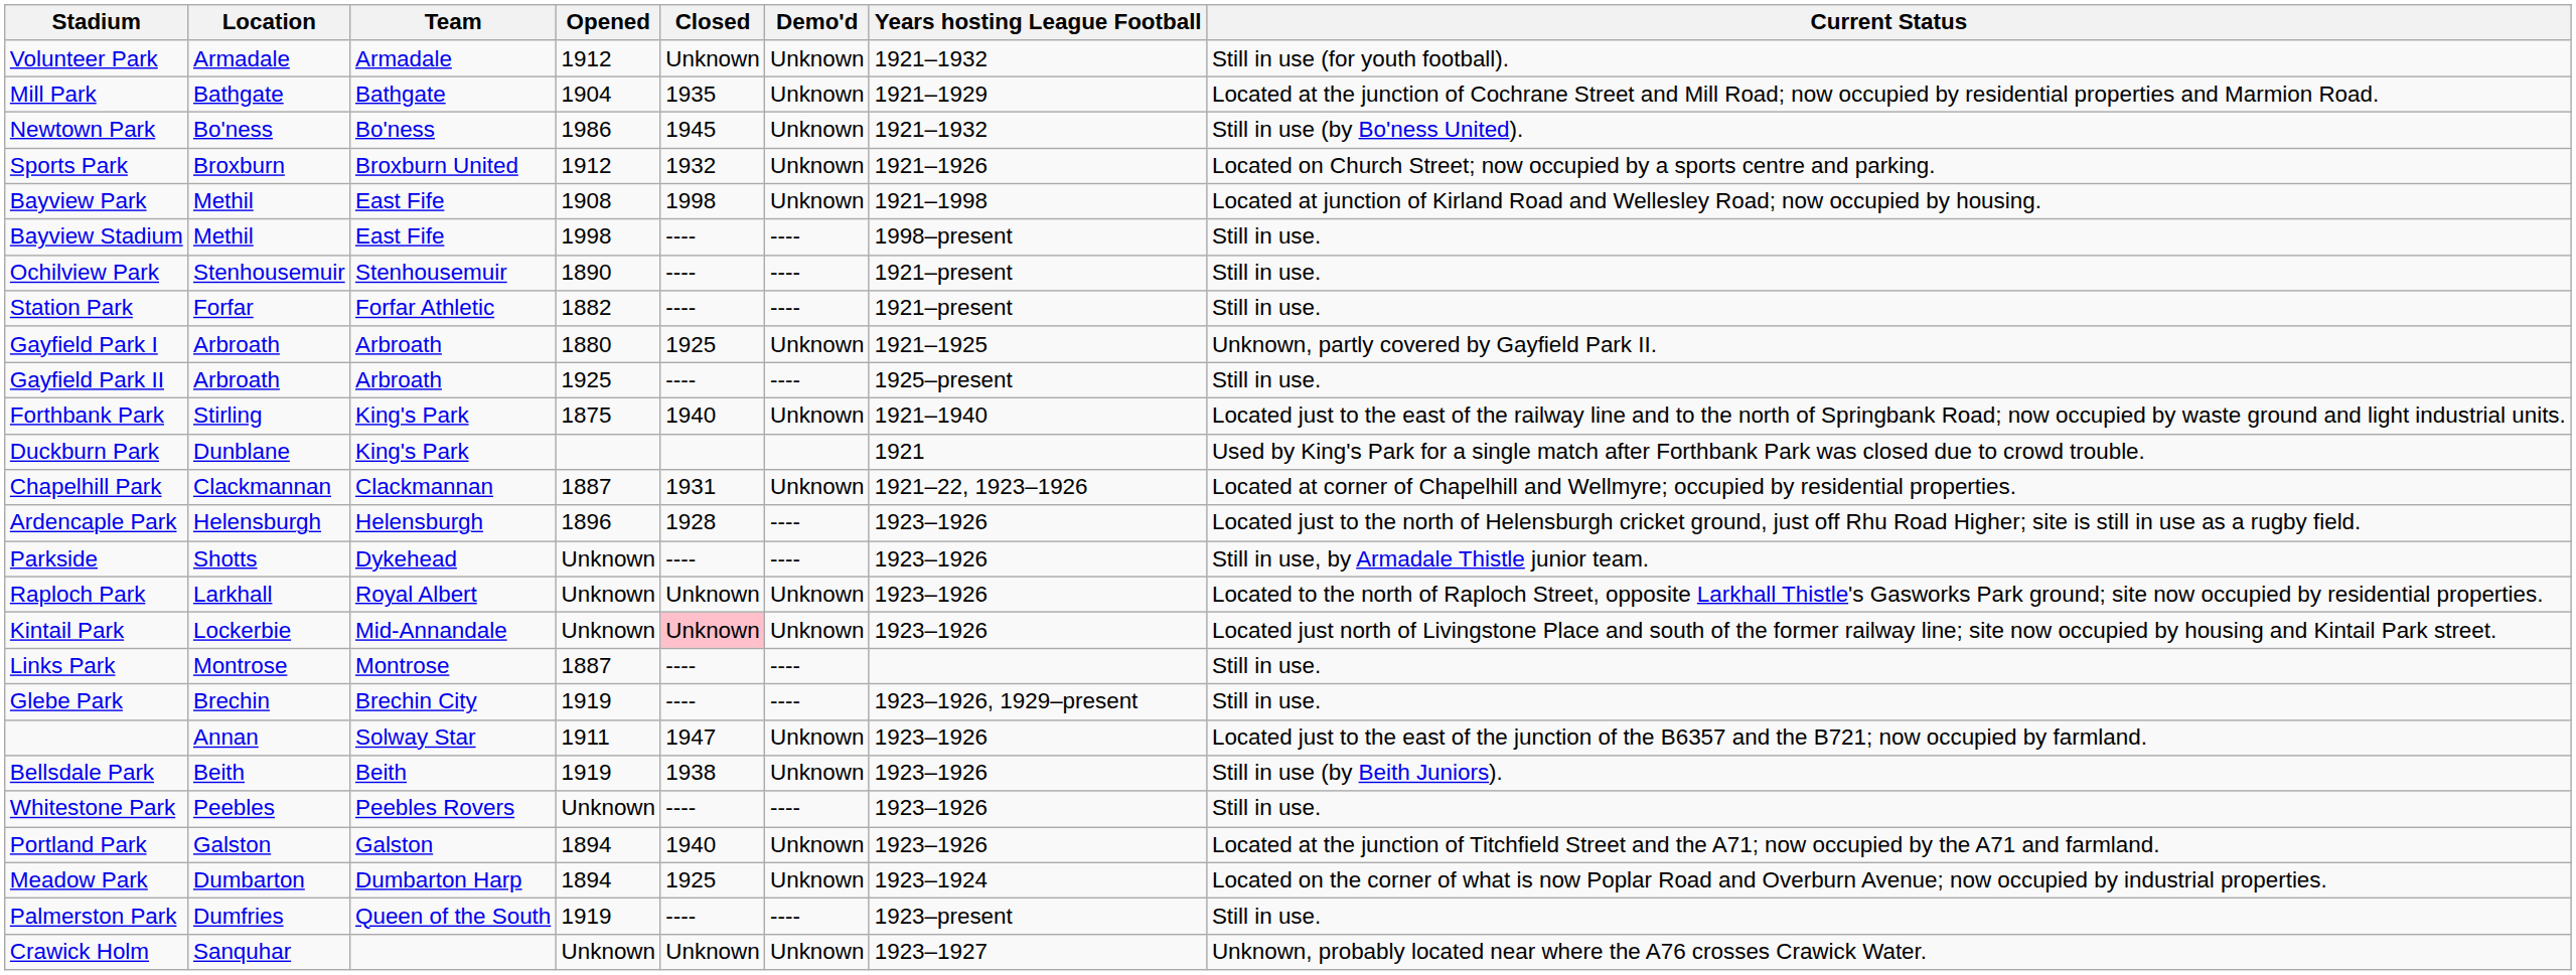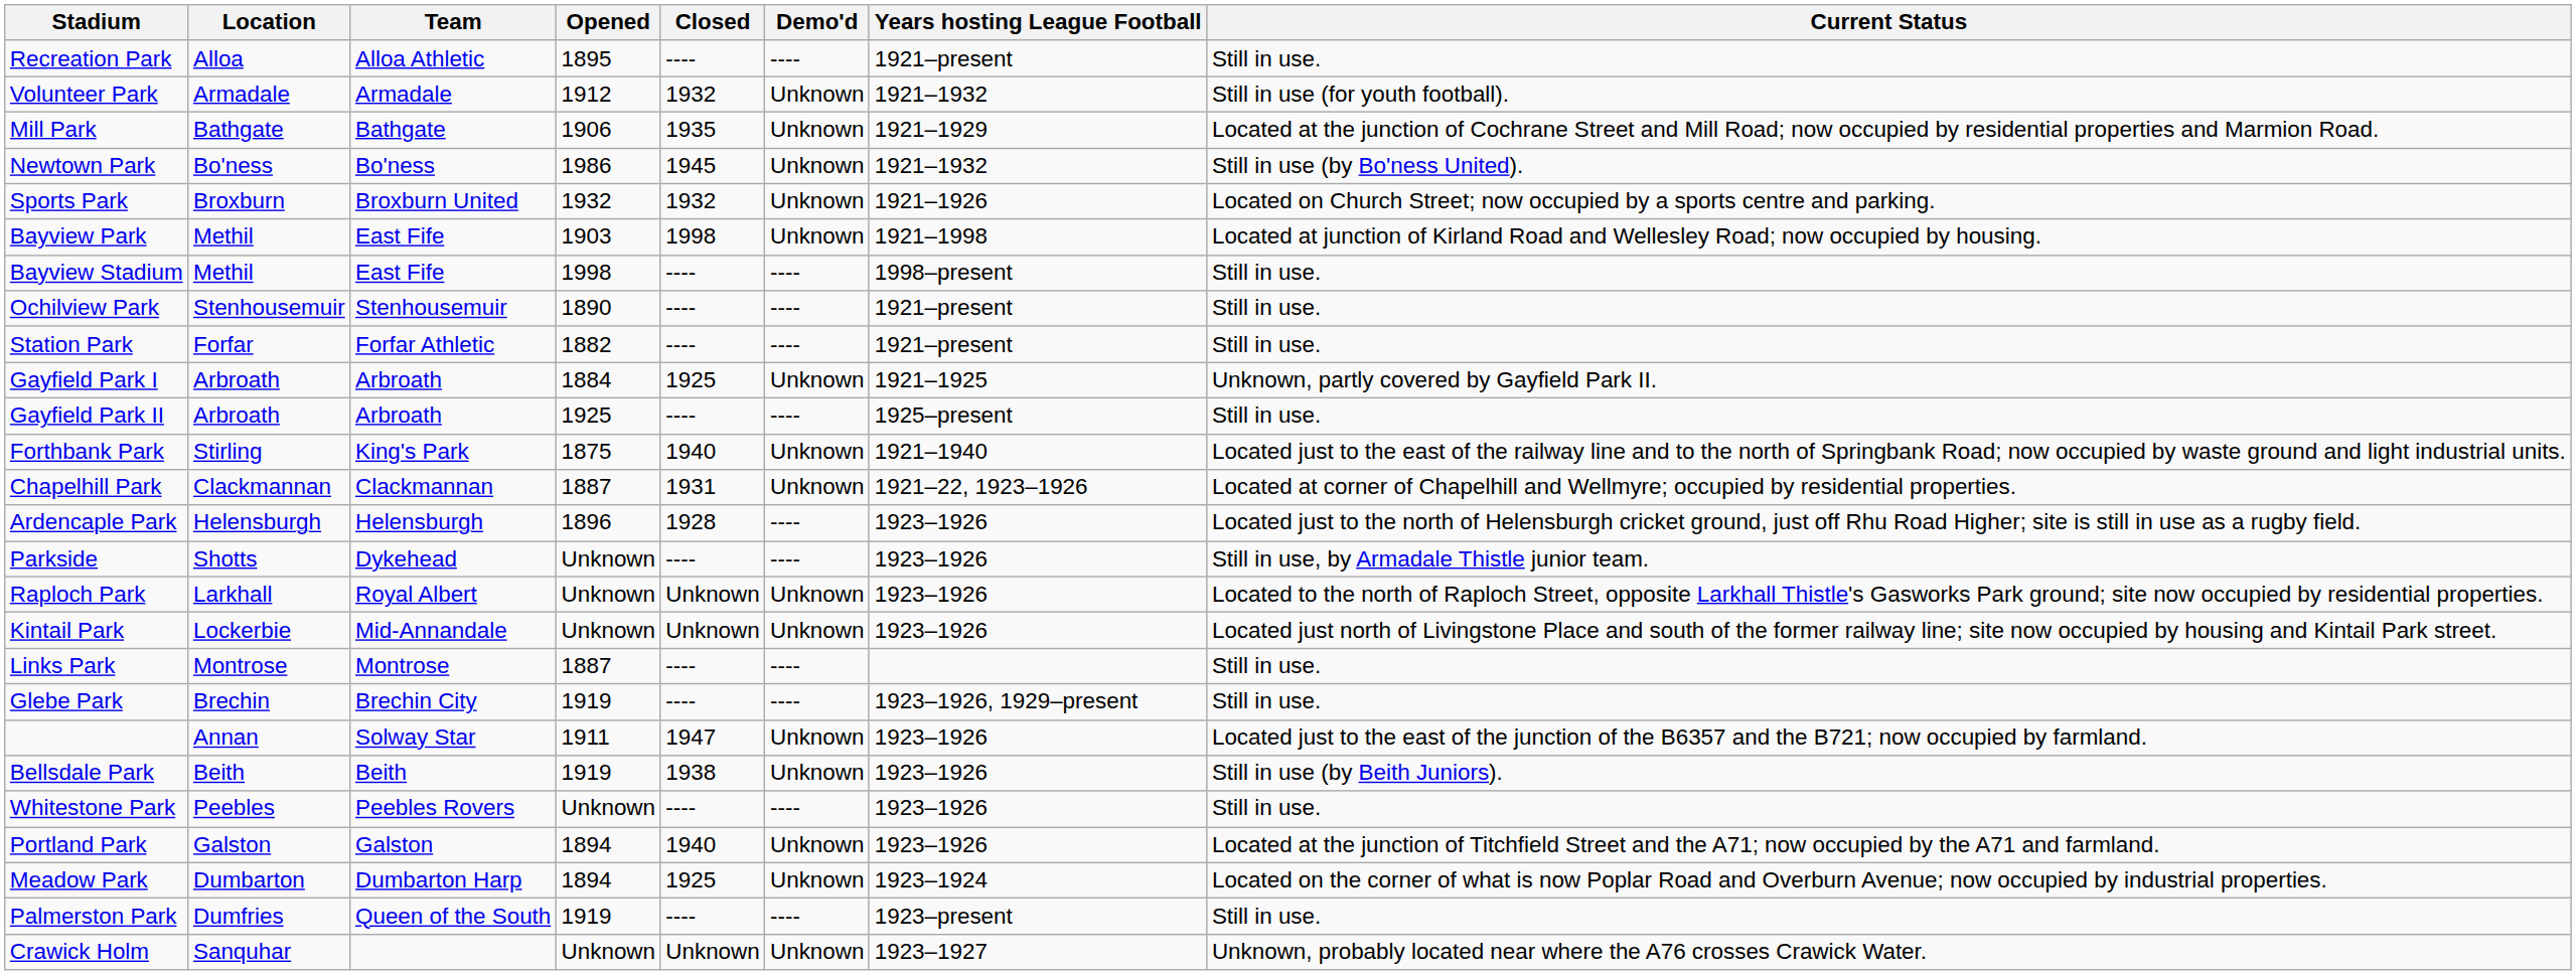+ row: Recreation Park | Alloa | Alloa Athletic | 1895 | ---- | ---- | 1921–present | Still in use.
Volunteer Park | Closed: Unknown -> 1932
Mill Park | Opened: 1904 -> 1906
Sports Park | Opened: 1912 -> 1932
Bayview Park | Opened: 1908 -> 1903
Gayfield Park I | Opened: 1880 -> 1884
- row: Duckburn Park | Dunblane | King's Park | 1921 | Used by King's Park for a single match after Forthbank Park was closed due to crowd trouble.
Kintail Park | Closed: pink background -> no background
